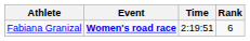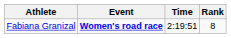Fabiana Granizal | Rank: 6 -> 8
